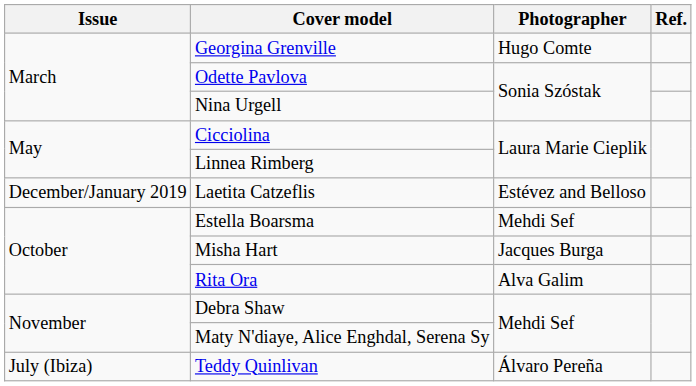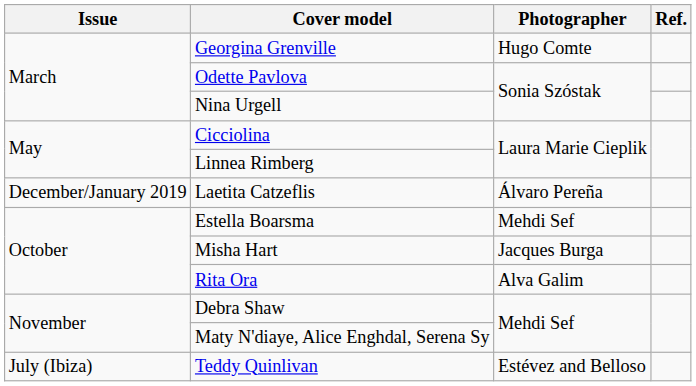Laetita Catzeflis | Photographer: Estévez and Belloso -> Álvaro Pereña
Teddy Quinlivan | Photographer: Álvaro Pereña -> Estévez and Belloso
